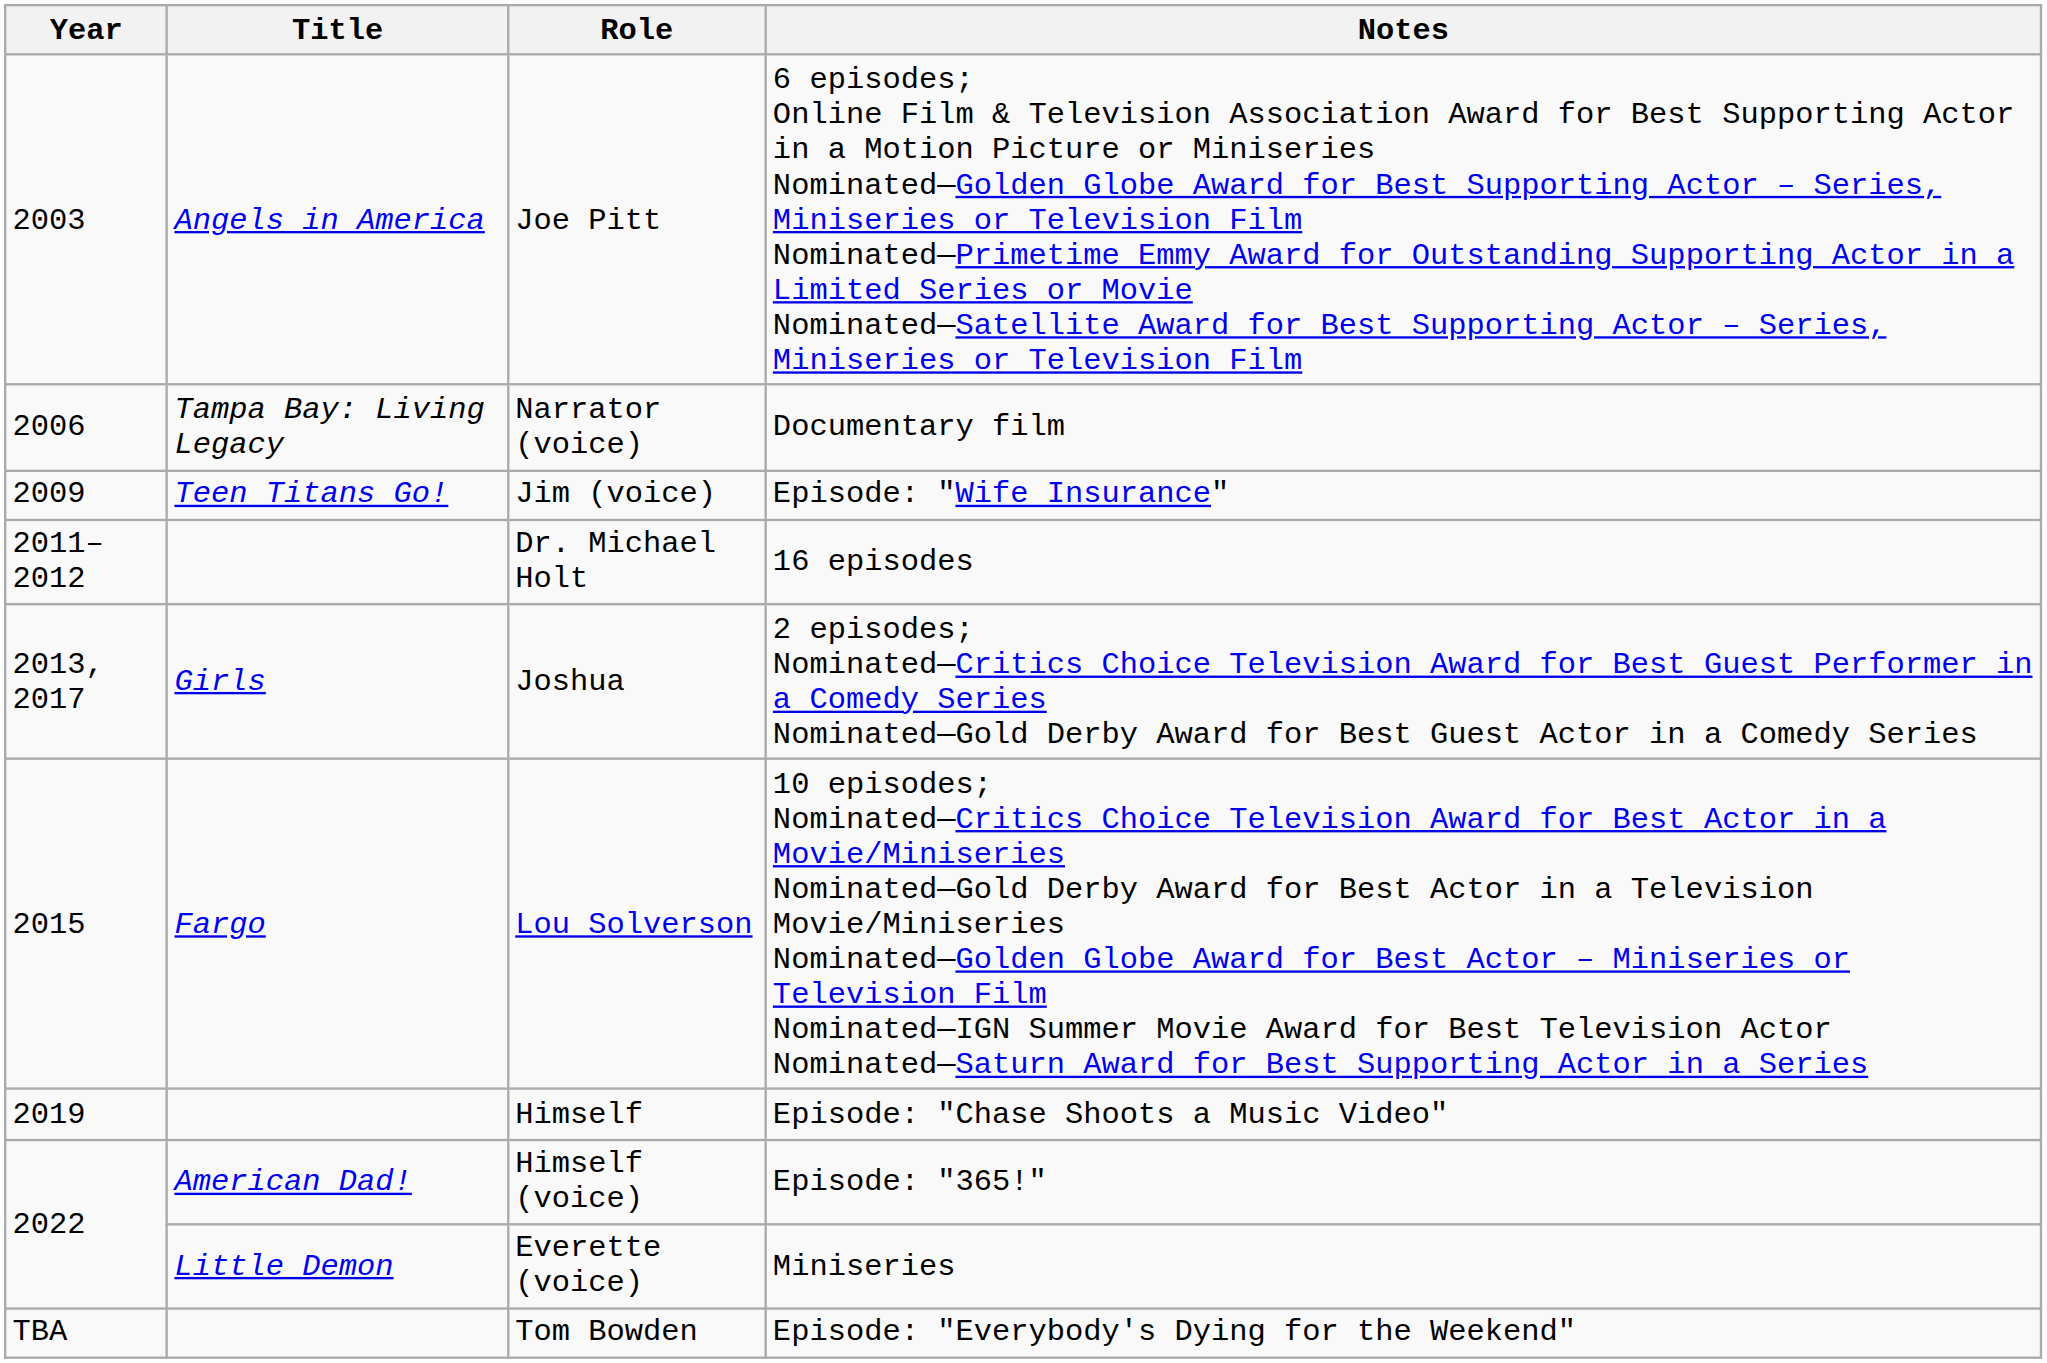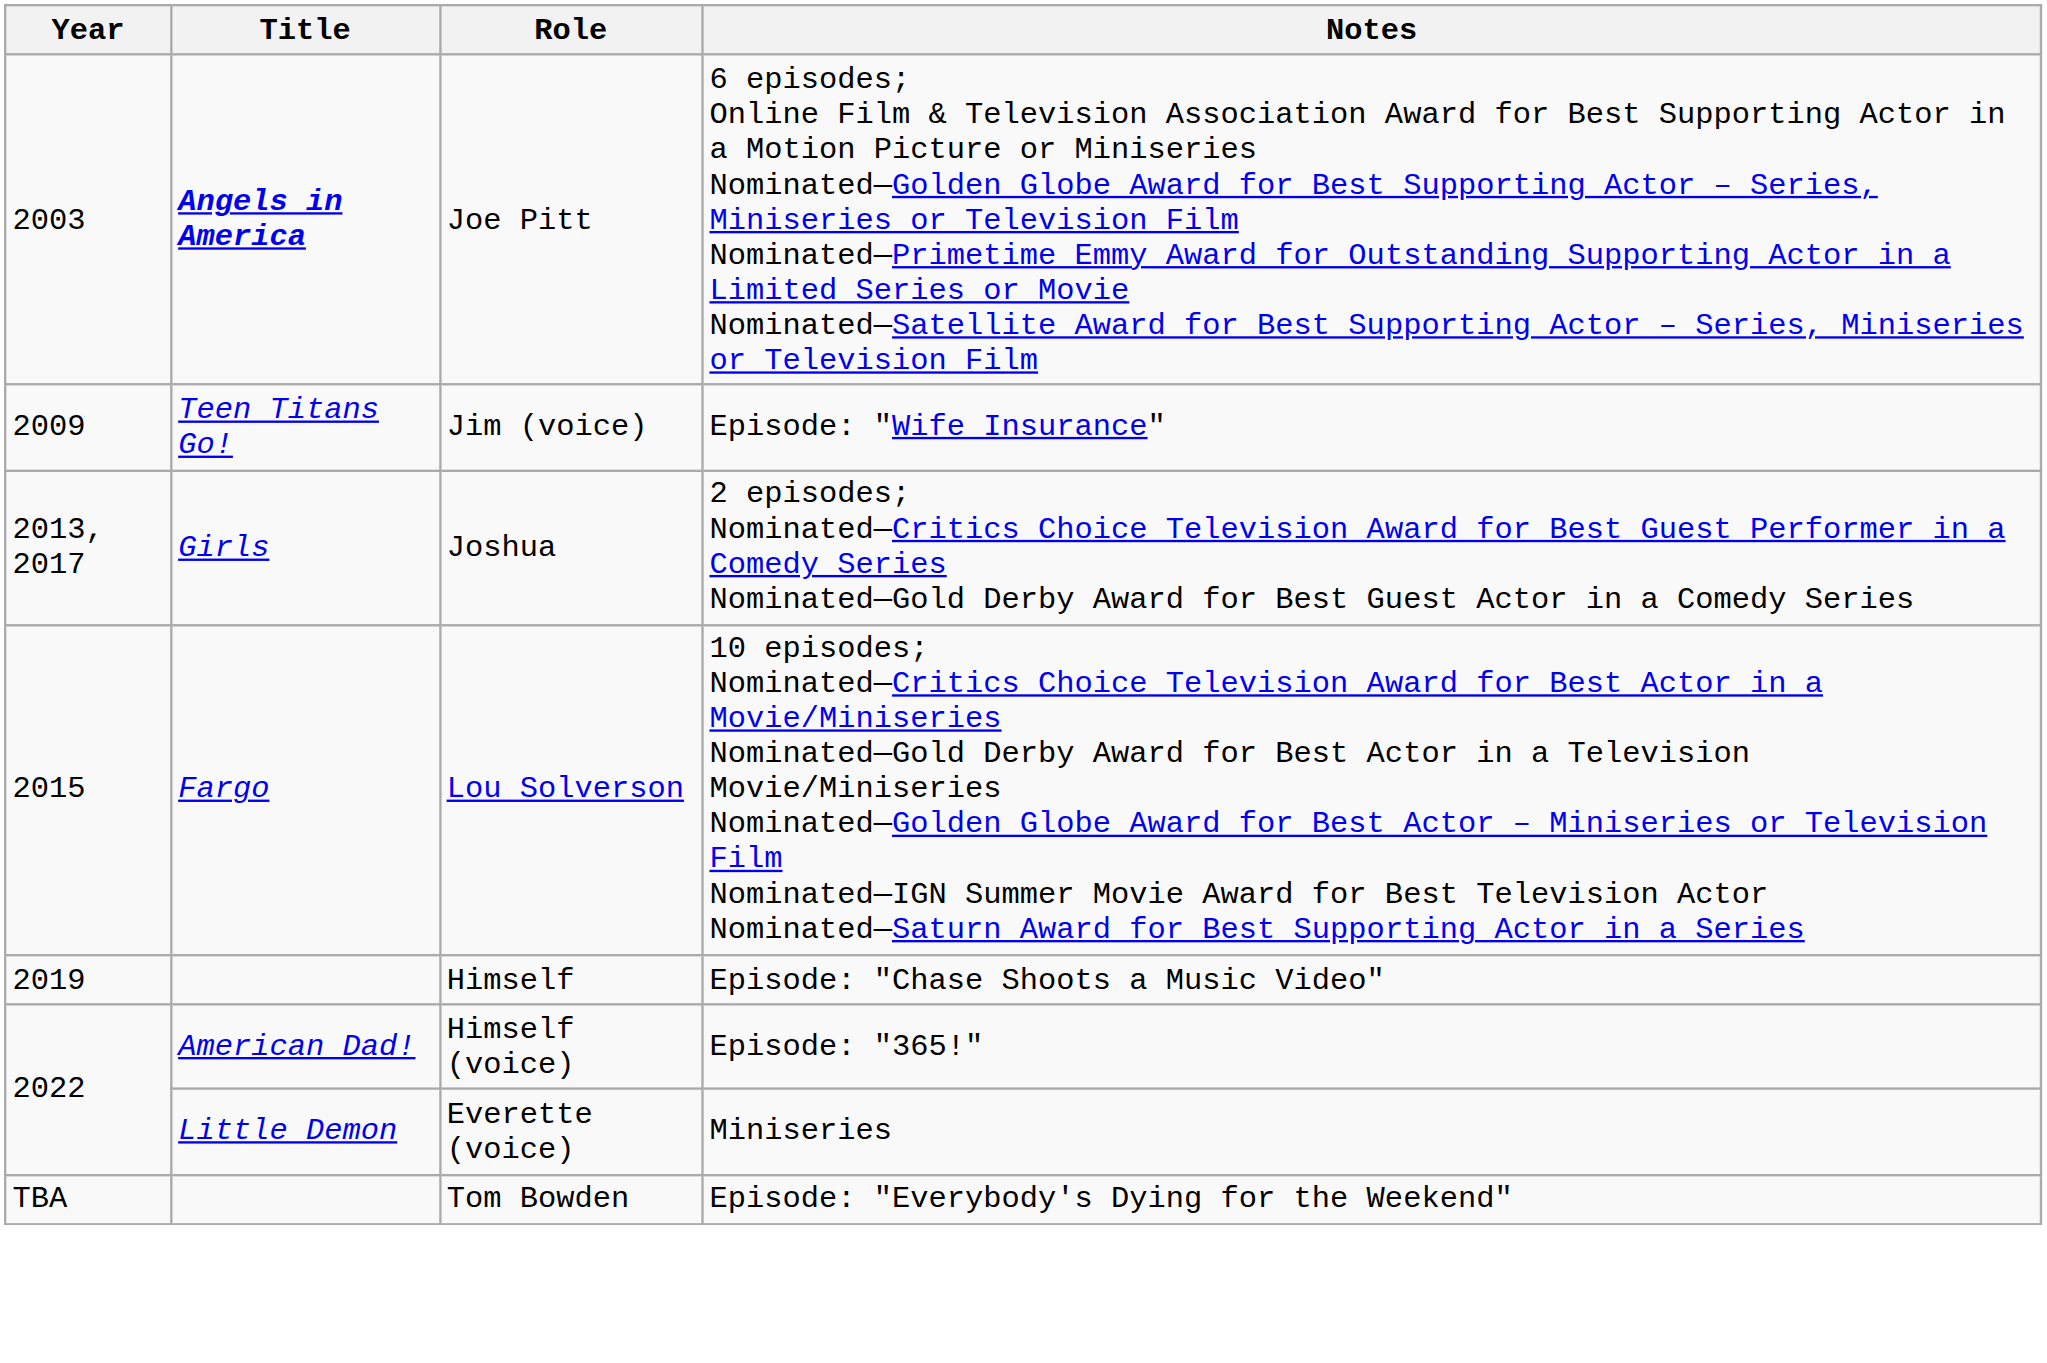Joe Pitt | Title: normal -> bold
- row: 2006 | Tampa Bay: Living Legacy | Narrator (voice) | Documentary film
- row: 2011–2012 | Dr. Michael Holt | 16 episodes
